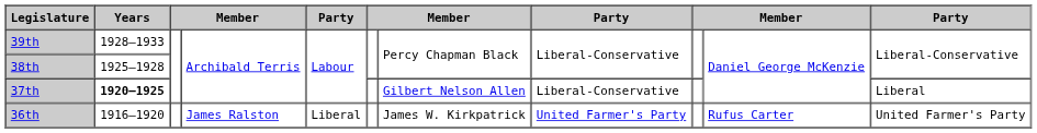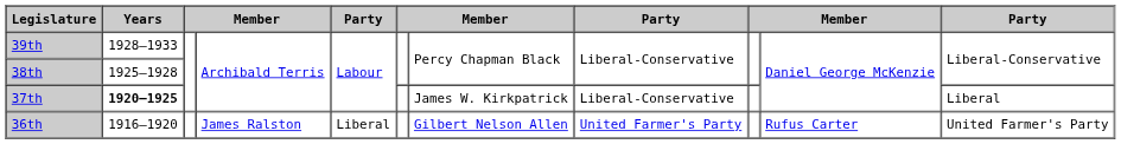37th | column 7: Gilbert Nelson Allen -> James W. Kirkpatrick
36th | column 7: James W. Kirkpatrick -> Gilbert Nelson Allen
